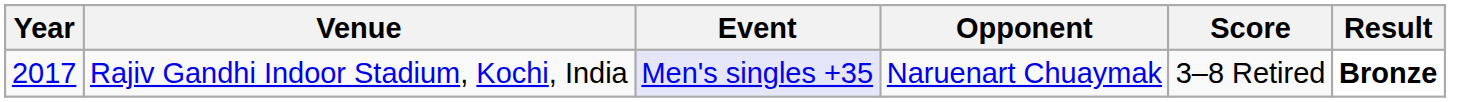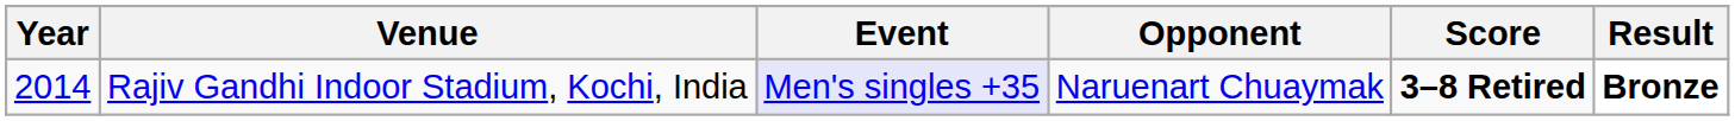Rajiv Gandhi Indoor Stadium, Kochi, India | Year: 2017 -> 2014
Rajiv Gandhi Indoor Stadium, Kochi, India | Score: normal -> bold
